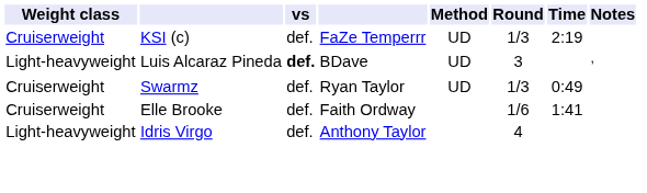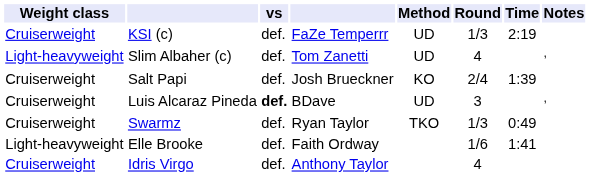+ row: Light-heavyweight | Slim Albaher (c) | def. | Tom Zanetti | UD | 4 | ,
+ row: Cruiserweight | Salt Papi | def. | Josh Brueckner | KO | 2/4 | 1:39
Luis Alcaraz Pineda | Weight class: Light-heavyweight -> Cruiserweight
Swarmz | Method: UD -> TKO
Elle Brooke | Weight class: Cruiserweight -> Light-heavyweight
Idris Virgo | Weight class: Light-heavyweight -> Cruiserweight
